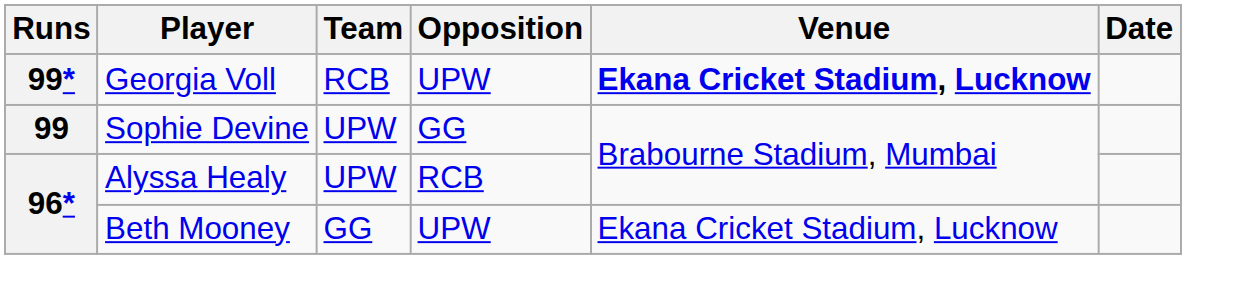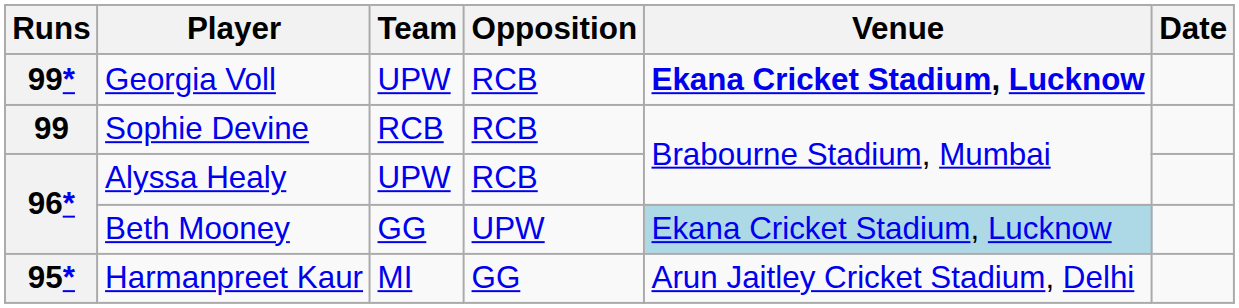Georgia Voll | Team: RCB -> UPW
Georgia Voll | Opposition: UPW -> RCB
Sophie Devine | Team: UPW -> RCB
Sophie Devine | Opposition: GG -> RCB
Beth Mooney | Venue: no background -> lightblue background
+ row: 95* | Harmanpreet Kaur | MI | GG | Arun Jaitley Cricket Stadium, Delhi
